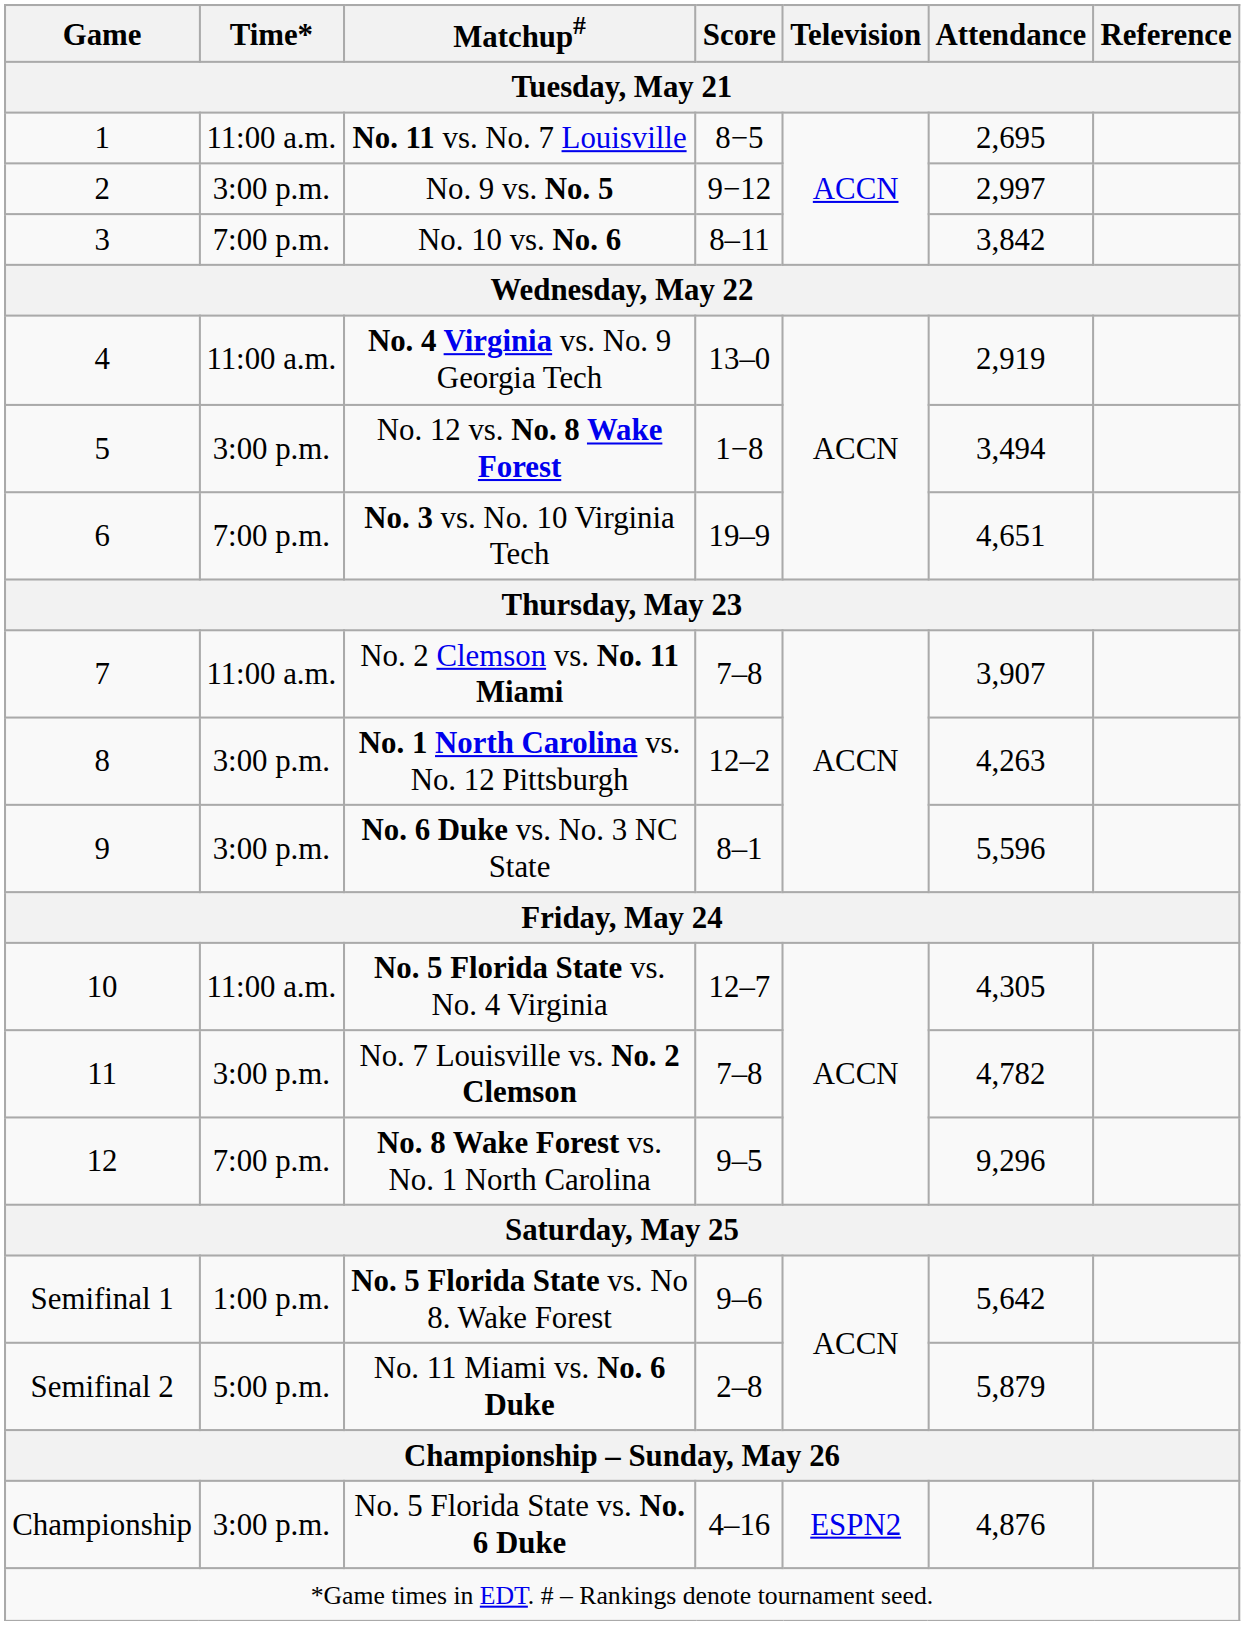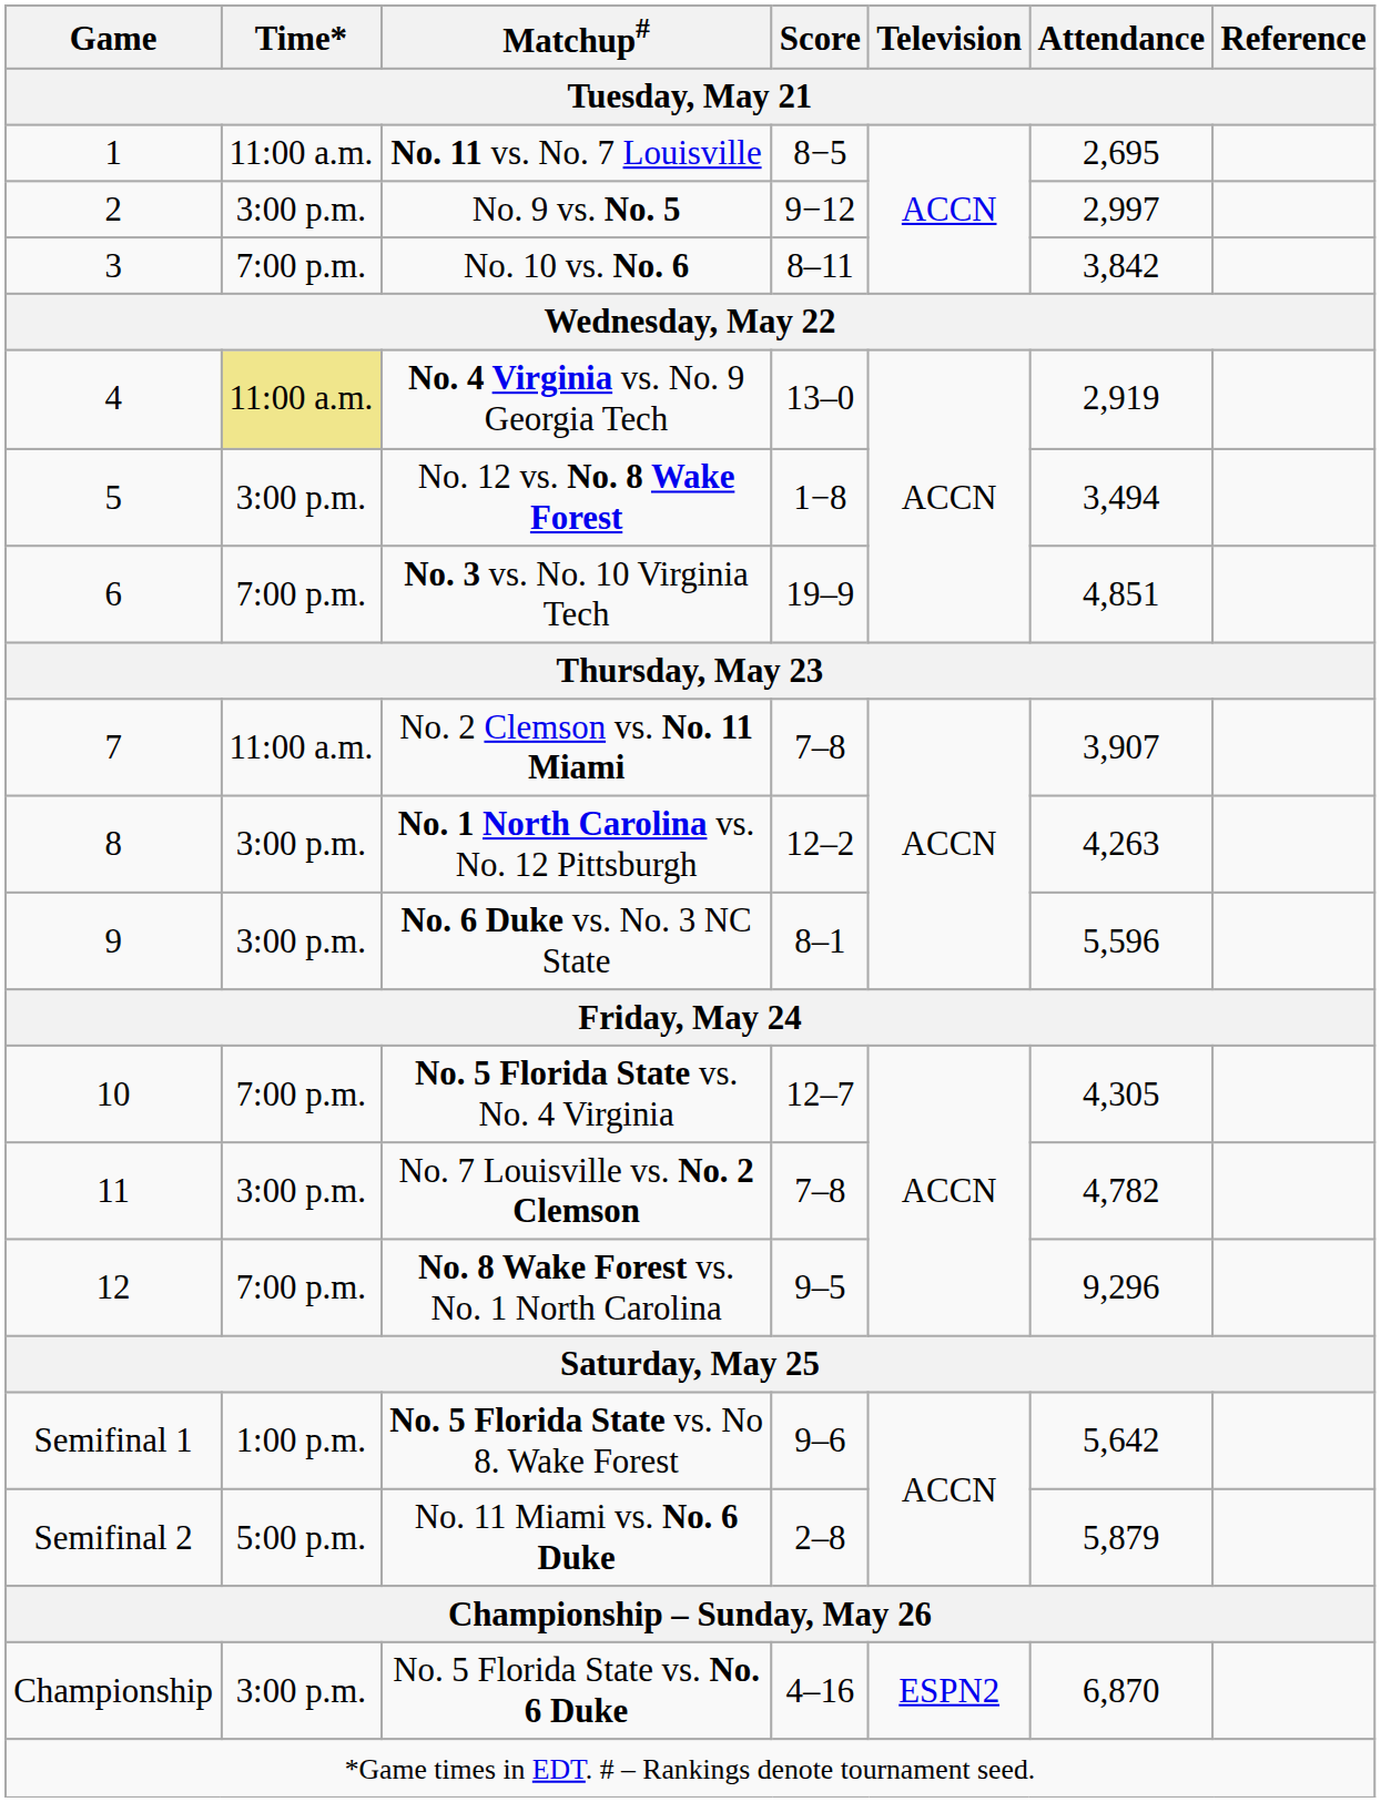No. 4 Virginia vs. No. 9 Georgia Tech | Time*: no background -> khaki background
No. 3 vs. No. 10 Virginia Tech | Attendance: 4,651 -> 4,851
No. 5 Florida State vs. No. 4 Virginia | Time*: 11:00 a.m. -> 7:00 p.m.
No. 5 Florida State vs. No. 6 Duke | Attendance: 4,876 -> 6,870
